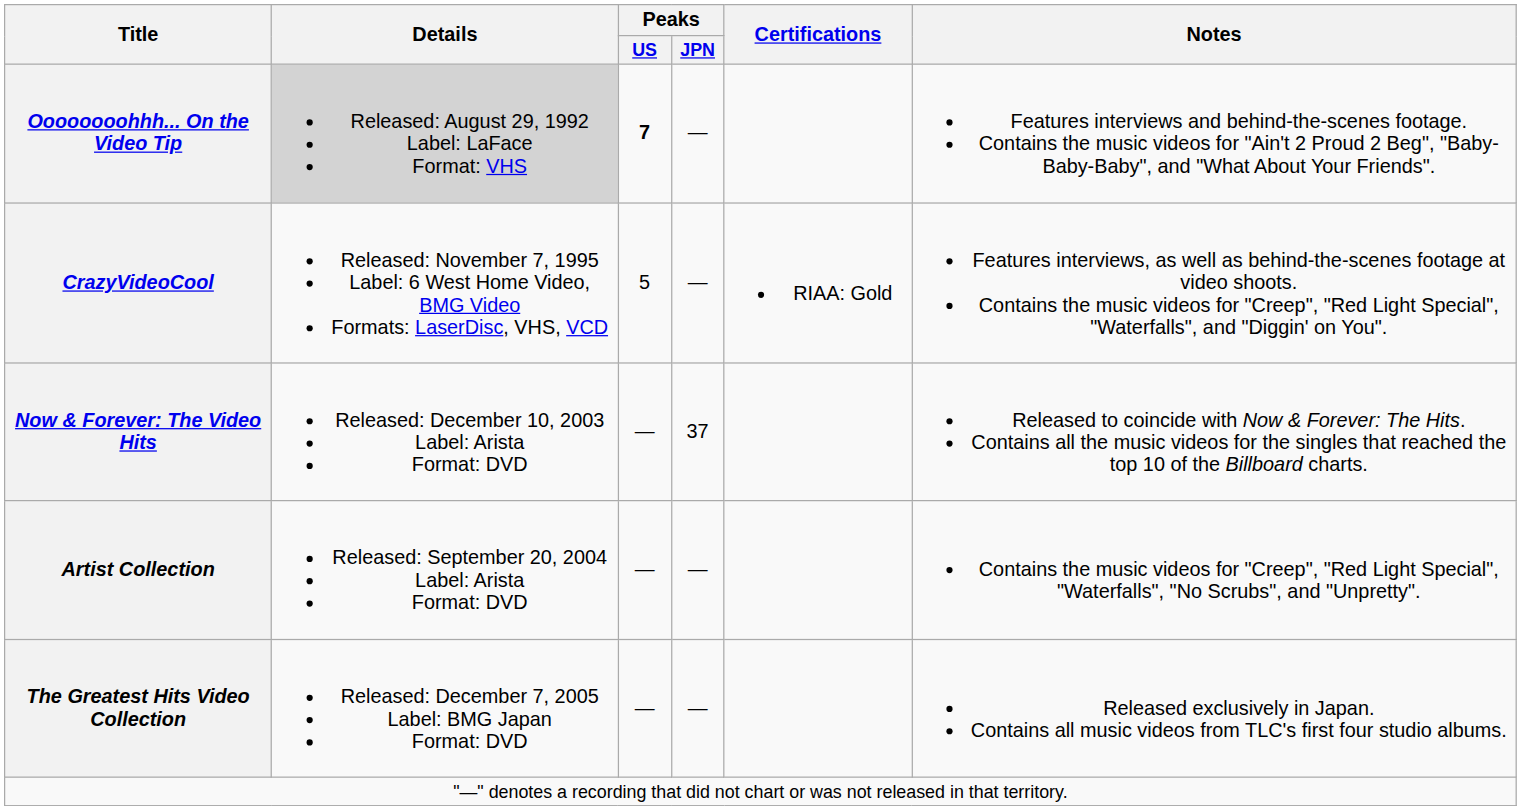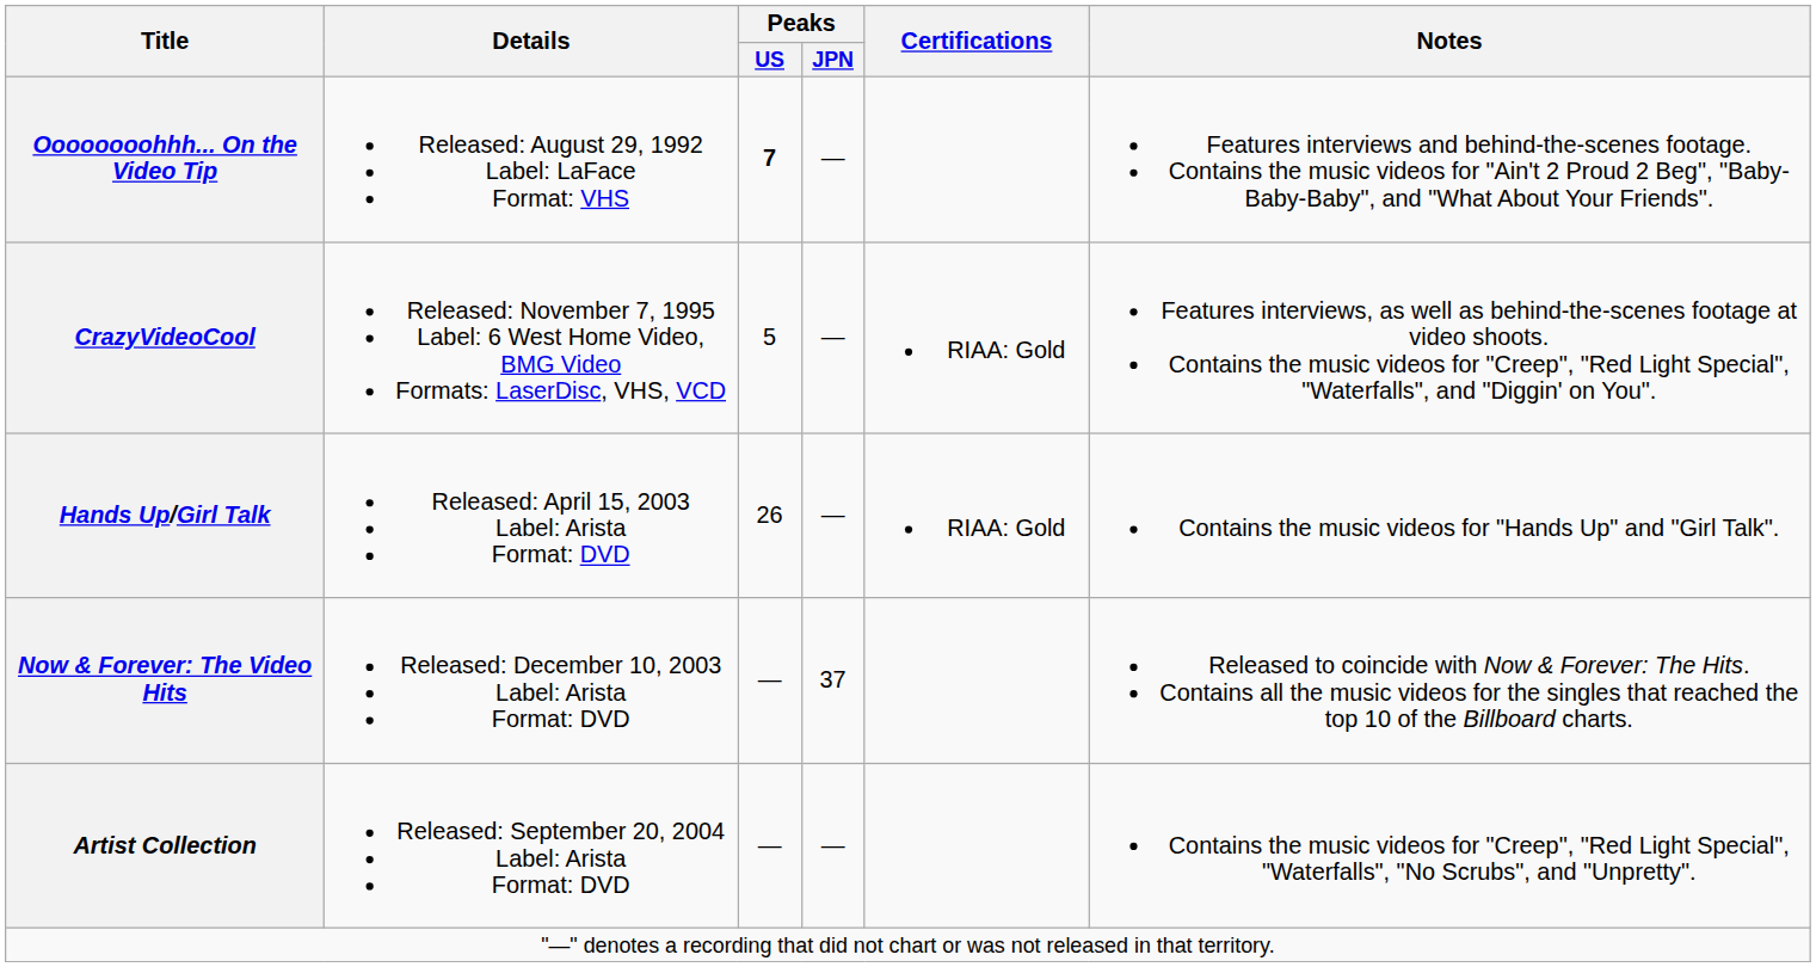Oooooooohhh... On the Video Tip | Details: lightgrey background -> no background
+ row: Hands Up/Girl Talk | Released: April 15, 2003 Label: Arista Format: DVD | 26 | — | RIAA: Gold | Contains the music videos for "Hands Up" and "Girl Talk".
- row: The Greatest Hits Video Collection | Released: December 7, 2005 Label: BMG Japan Format: DVD | — | — | Released exclusively in Japan. Contains all music videos from TLC's first four studio albums.
